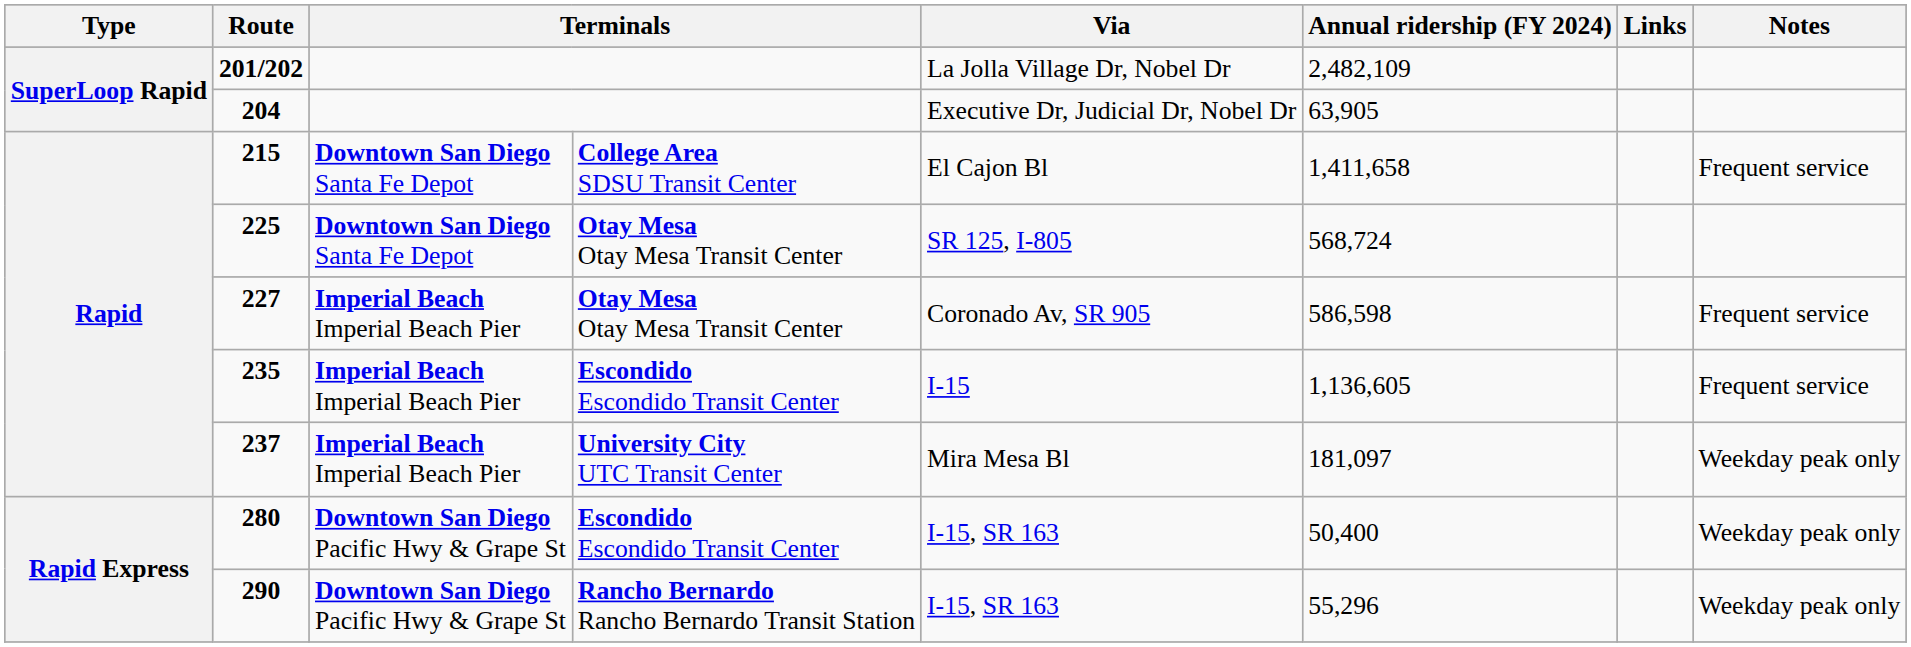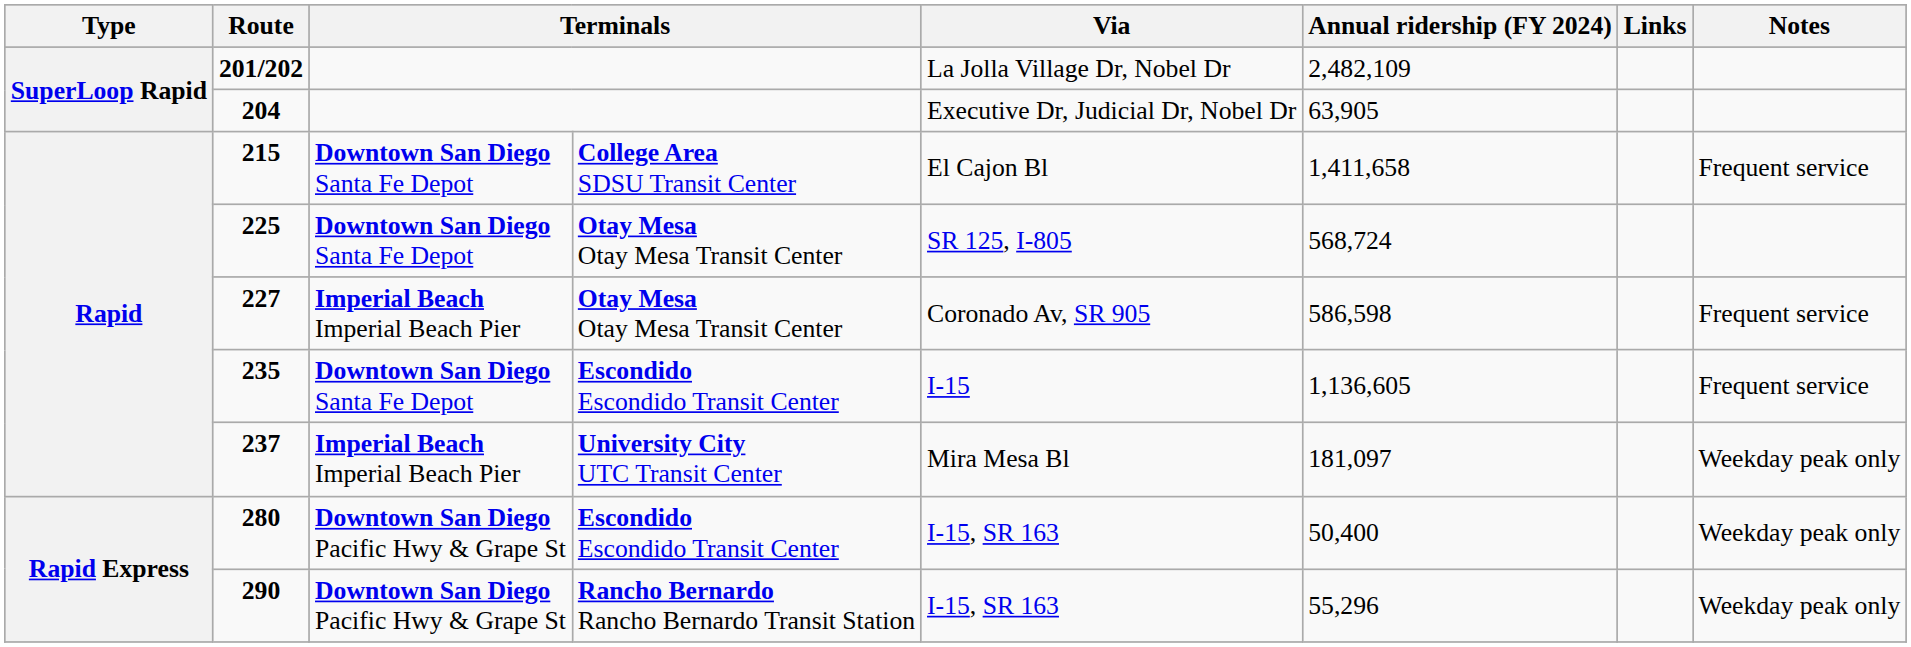235 | column 3: Imperial Beach Imperial Beach Pier -> Downtown San Diego Santa Fe Depot
